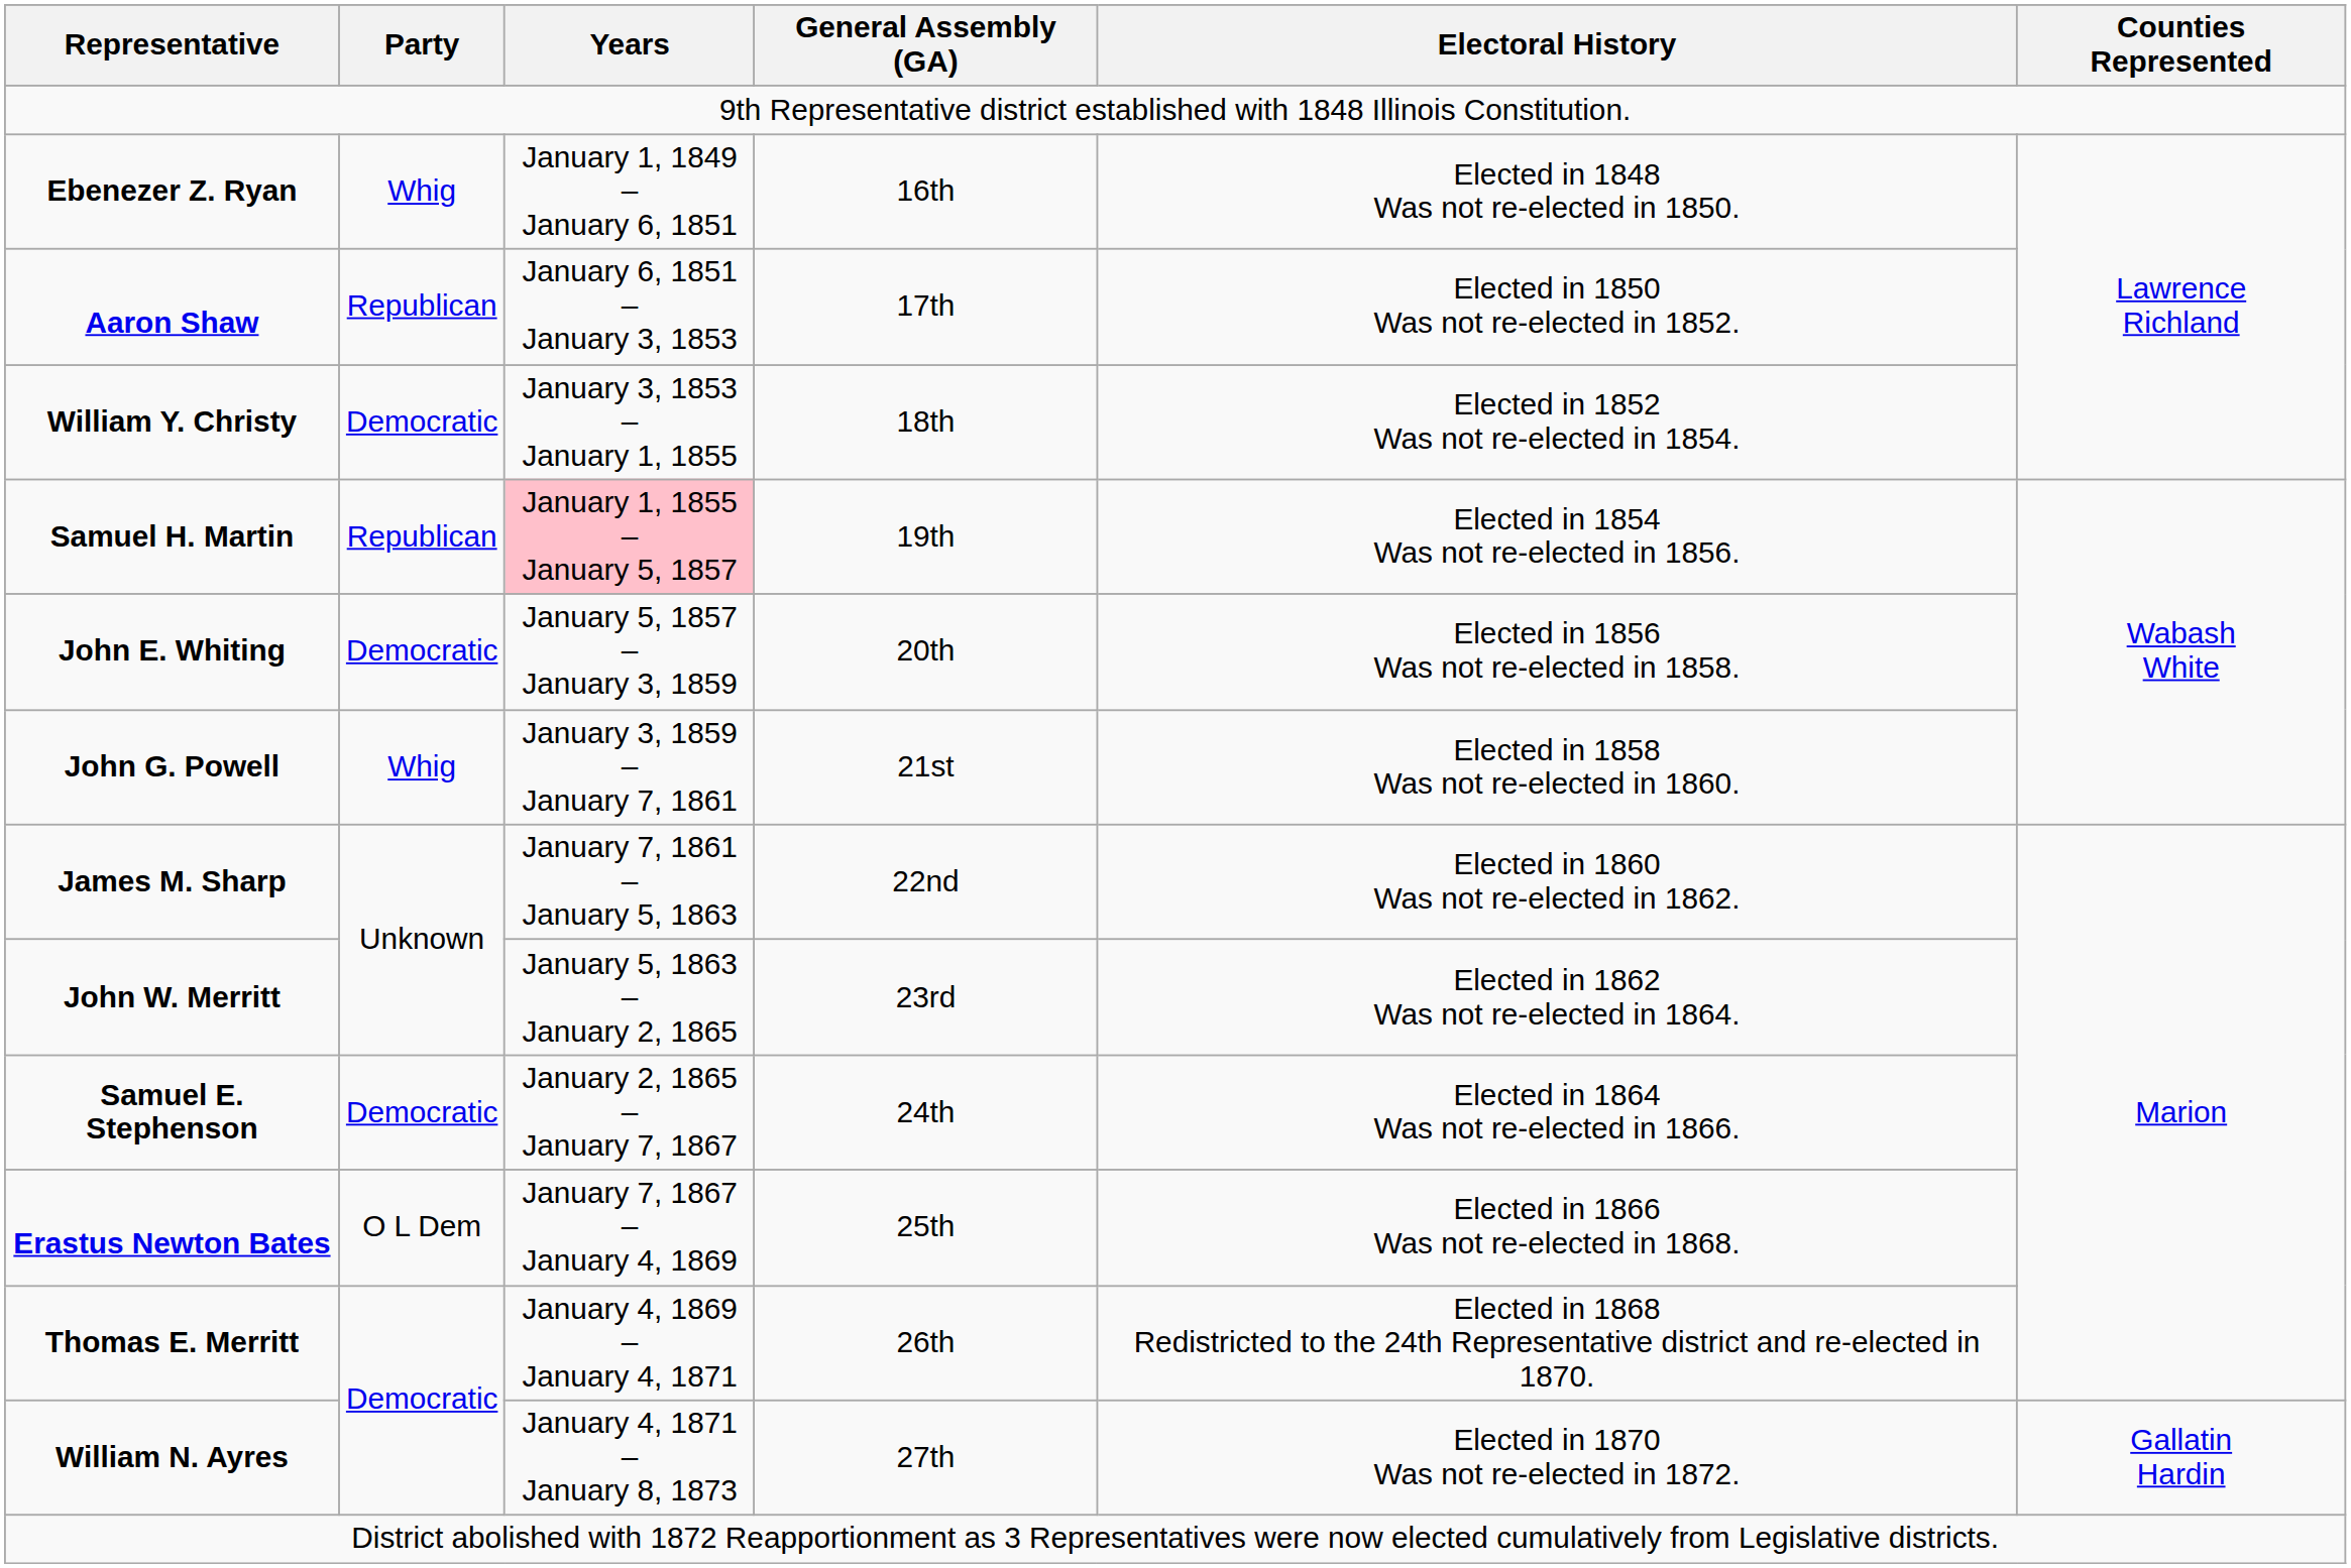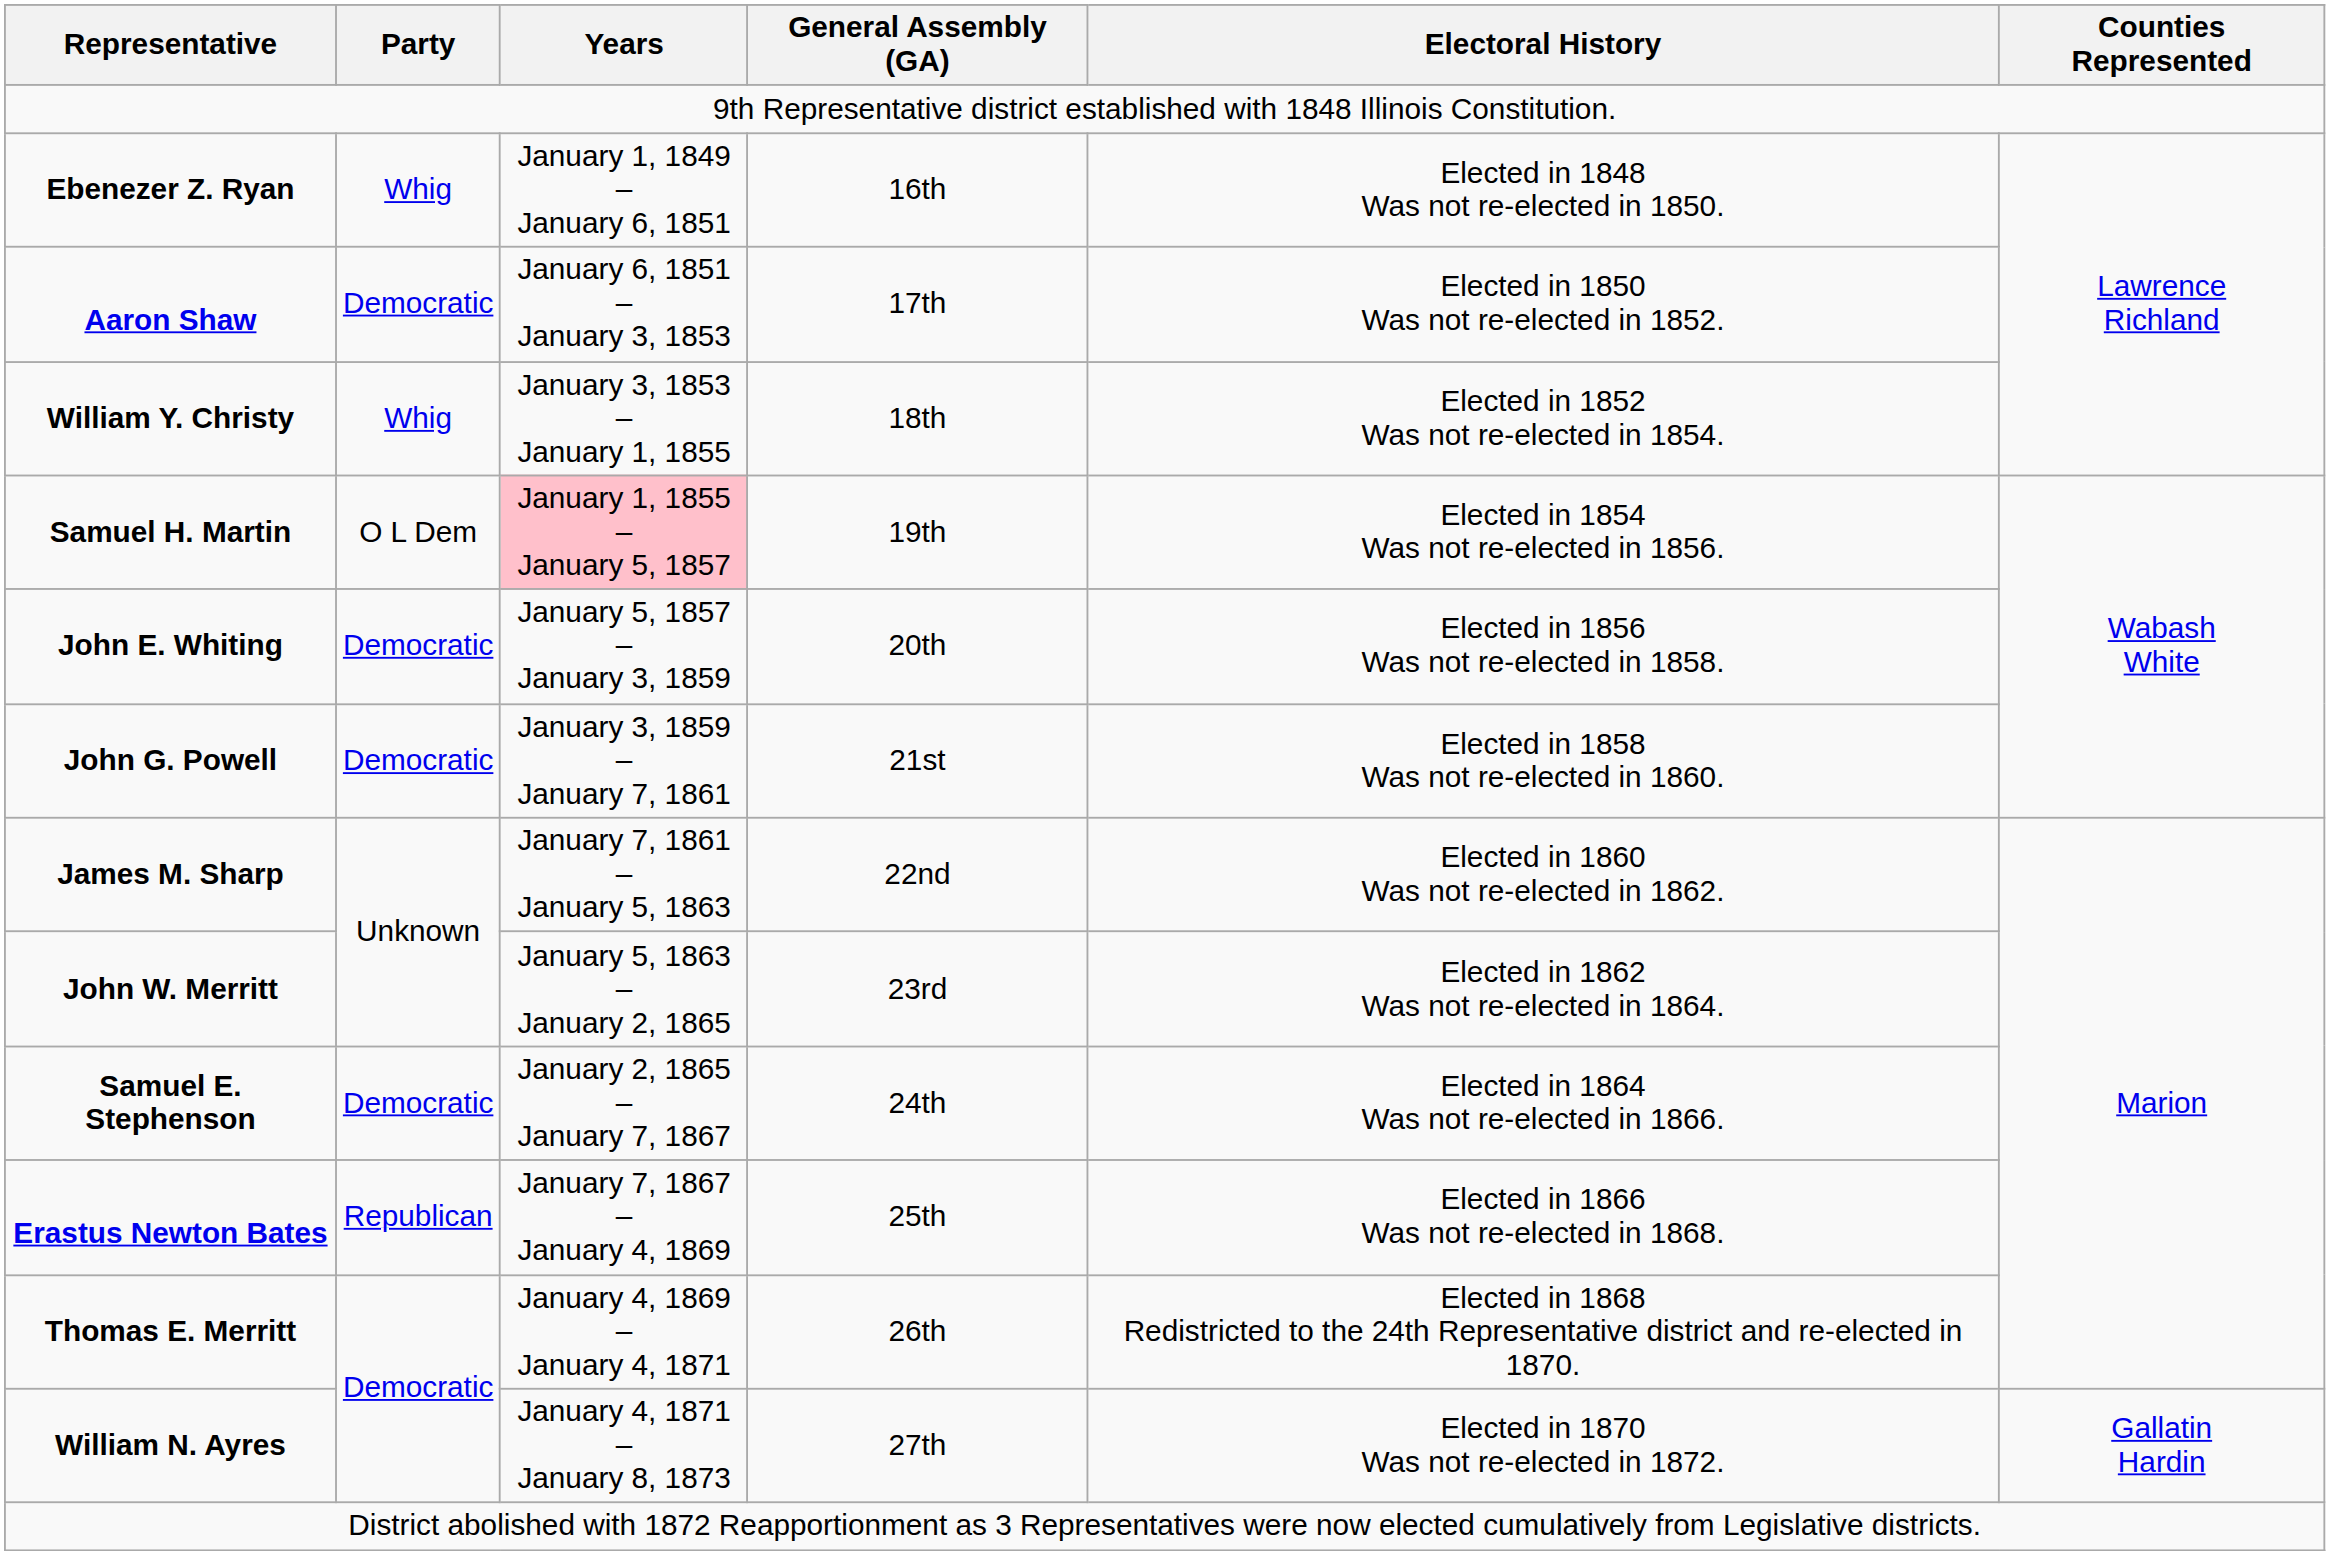Aaron Shaw | Party: Republican -> Democratic
William Y. Christy | Party: Democratic -> Whig
Samuel H. Martin | Party: Republican -> O L Dem
John G. Powell | Party: Whig -> Democratic
Erastus Newton Bates | Party: O L Dem -> Republican
